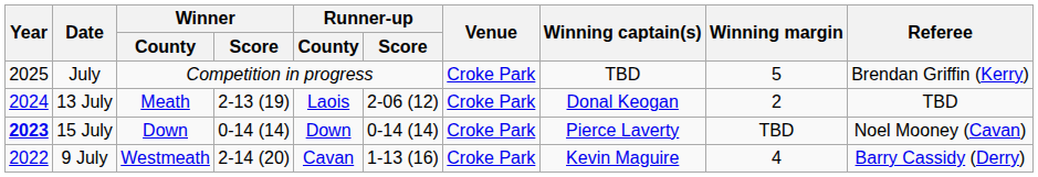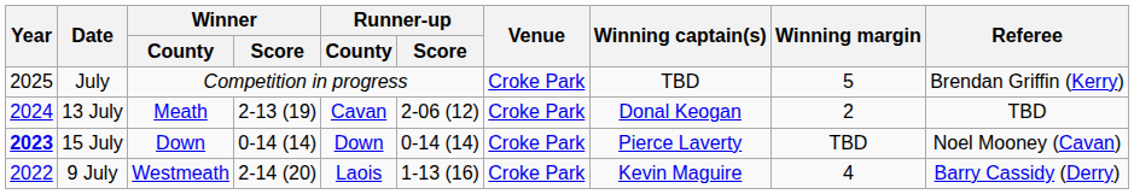13 July | Runner-up / County: Laois -> Cavan
9 July | Runner-up / County: Cavan -> Laois
